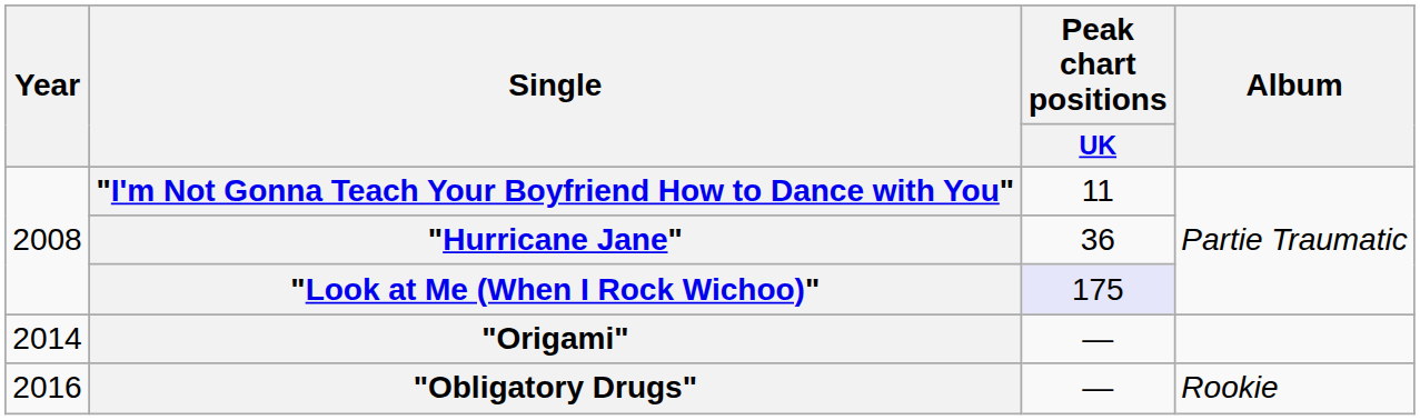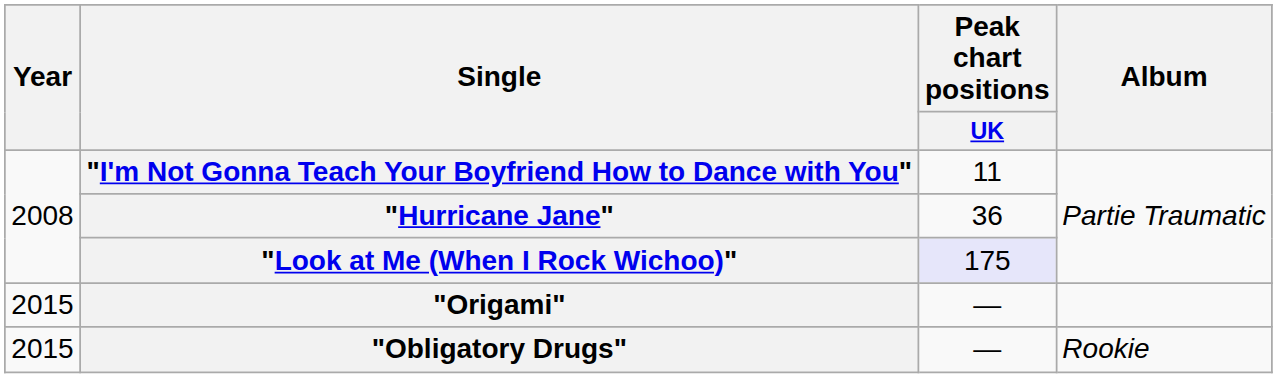"Origami" | Year: 2014 -> 2015
"Obligatory Drugs" | Year: 2016 -> 2015
